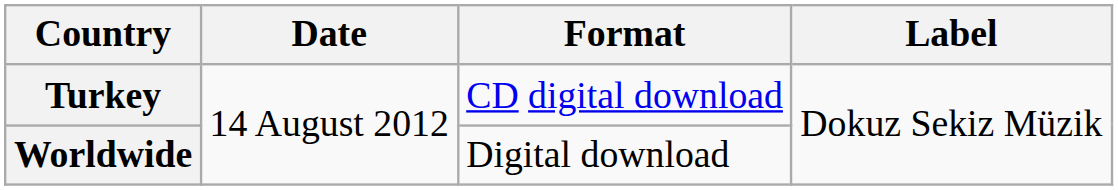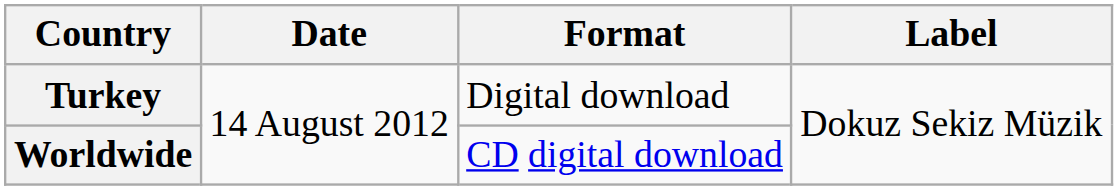Turkey | Format: CD digital download -> Digital download
Worldwide | Format: Digital download -> CD digital download
